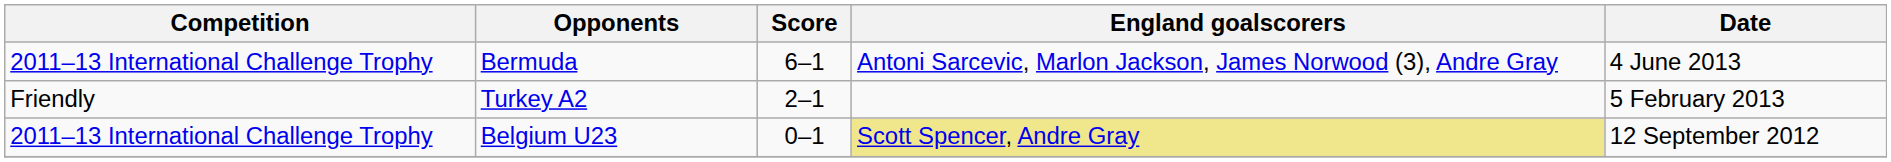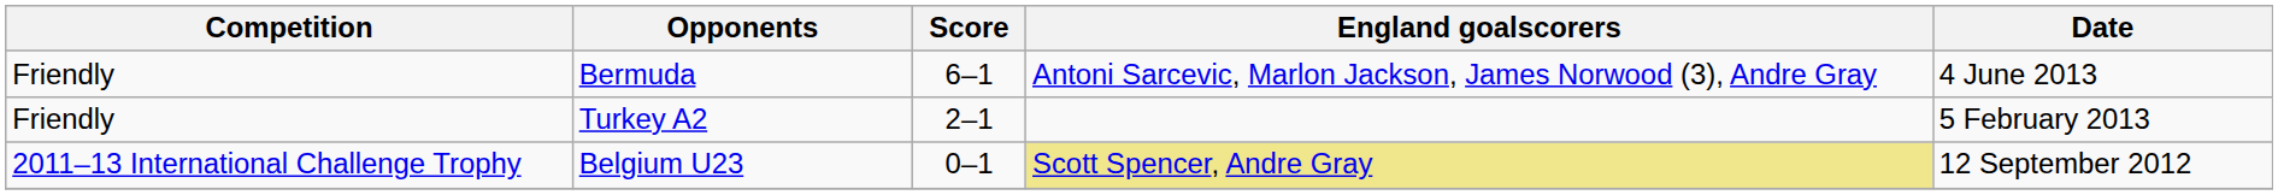Bermuda | Competition: 2011–13 International Challenge Trophy -> Friendly
